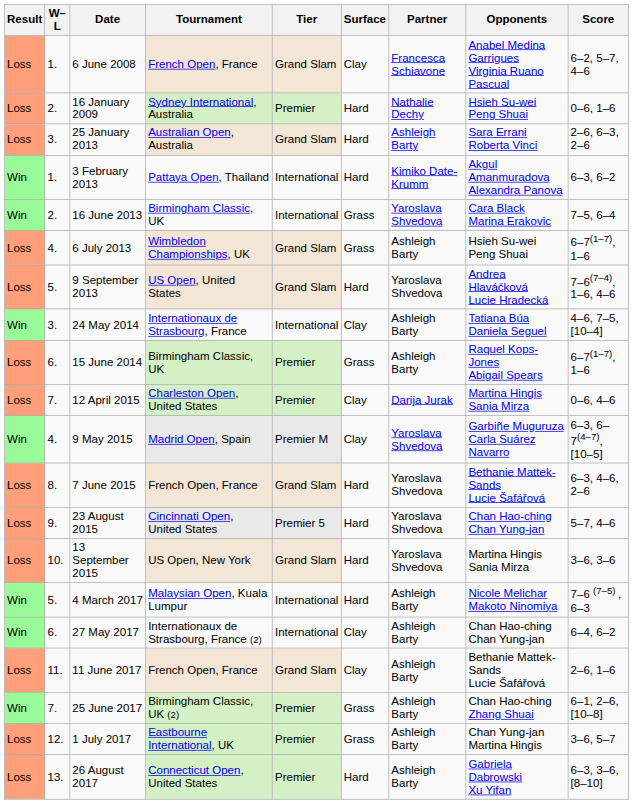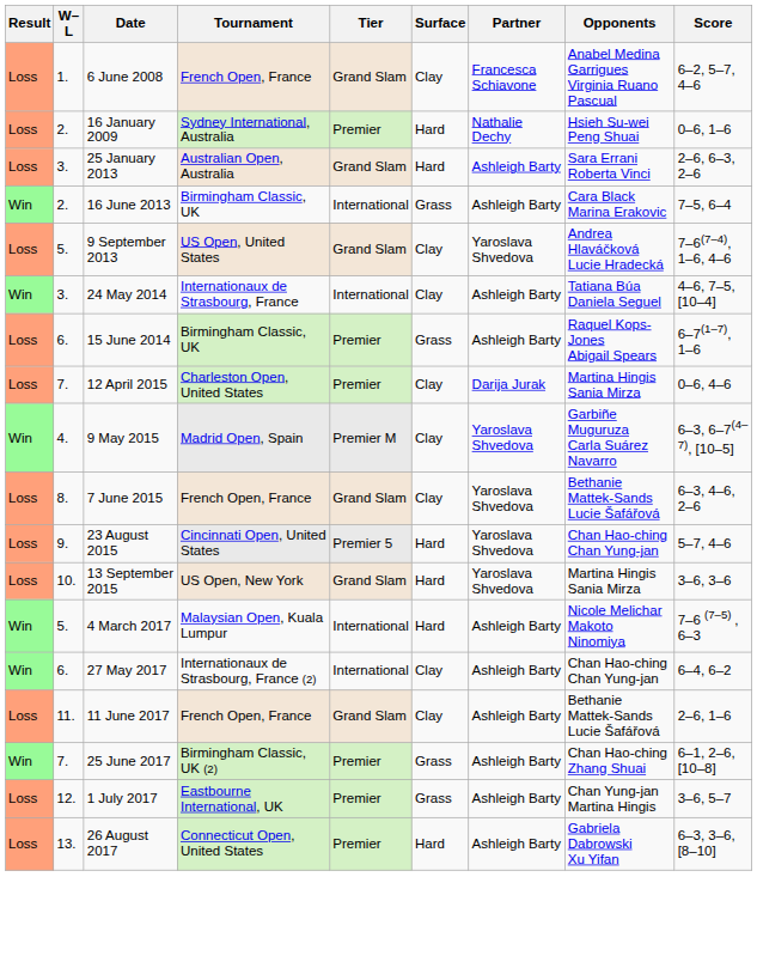- row: Win | 1. | 3 February 2013 | Pattaya Open, Thailand | International | Hard | Kimiko Date-Krumm | Akgul Amanmuradova Alexandra Panova | 6–3, 6–2
16 June 2013 | Partner: Yaroslava Shvedova -> Ashleigh Barty
- row: Loss | 4. | 6 July 2013 | Wimbledon Championships, UK | Grand Slam | Grass | Ashleigh Barty | Hsieh Su-wei Peng Shuai | 6–7(1–7), 1–6
9 September 2013 | Surface: Hard -> Clay
7 June 2015 | Surface: Hard -> Clay
